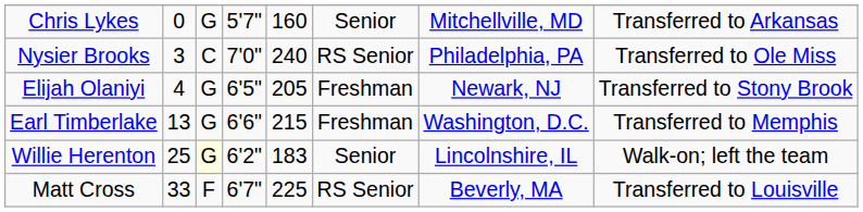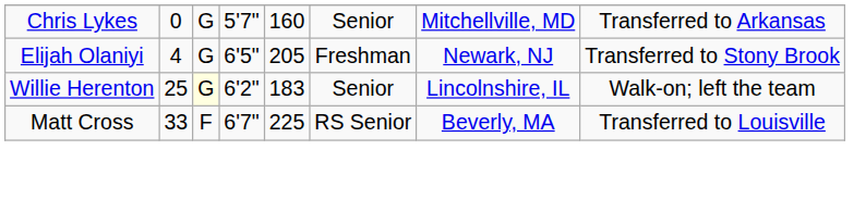- row: Nysier Brooks | 3 | C | 7'0" | 240 | RS Senior | Philadelphia, PA | Transferred to Ole Miss
- row: Earl Timberlake | 13 | G | 6'6" | 215 | Freshman | Washington, D.C. | Transferred to Memphis
